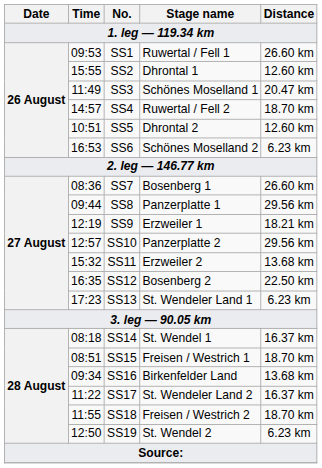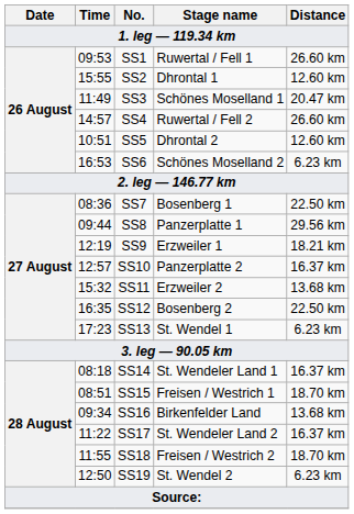SS4 | Distance: 18.70 km -> 26.60 km
SS7 | Distance: 26.60 km -> 22.50 km
SS10 | Distance: 29.56 km -> 16.37 km
SS13 | Stage name: St. Wendeler Land 1 -> St. Wendel 1
SS14 | Stage name: St. Wendel 1 -> St. Wendeler Land 1
